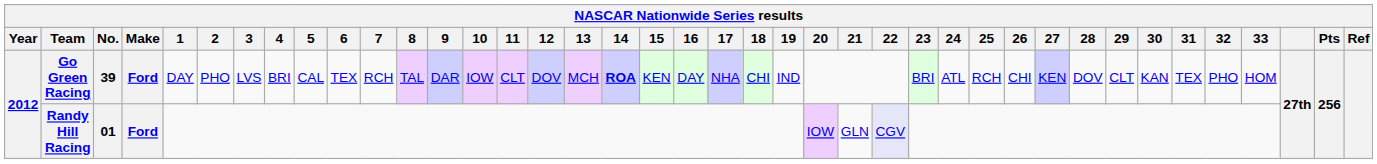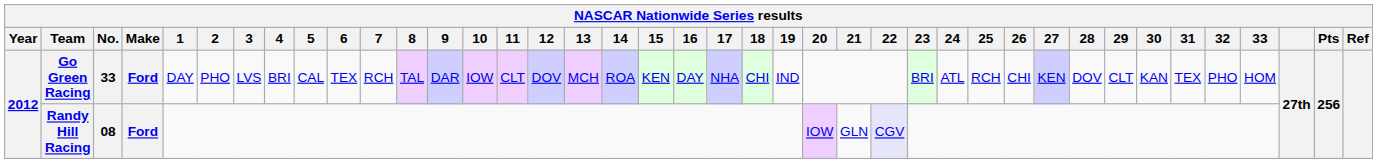Go Green Racing | No.: 39 -> 33
Go Green Racing | 14: bold -> normal
Randy Hill Racing | No.: 01 -> 08
